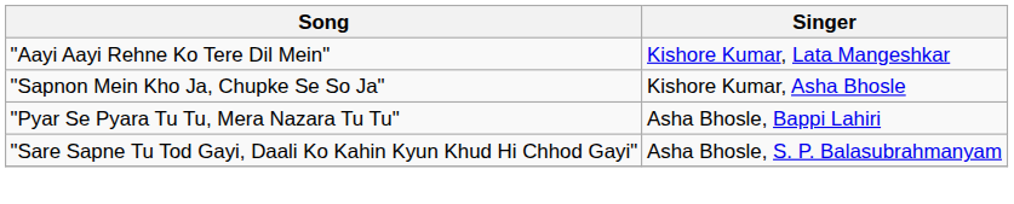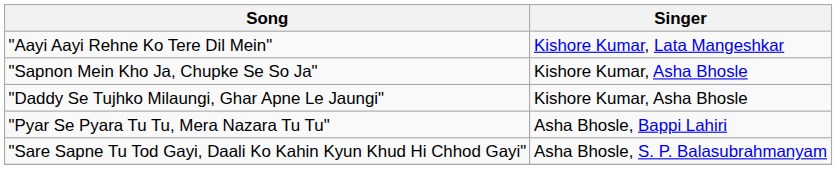+ row: "Daddy Se Tujhko Milaungi, Ghar Apne Le Jaungi" | Kishore Kumar, Asha Bhosle
